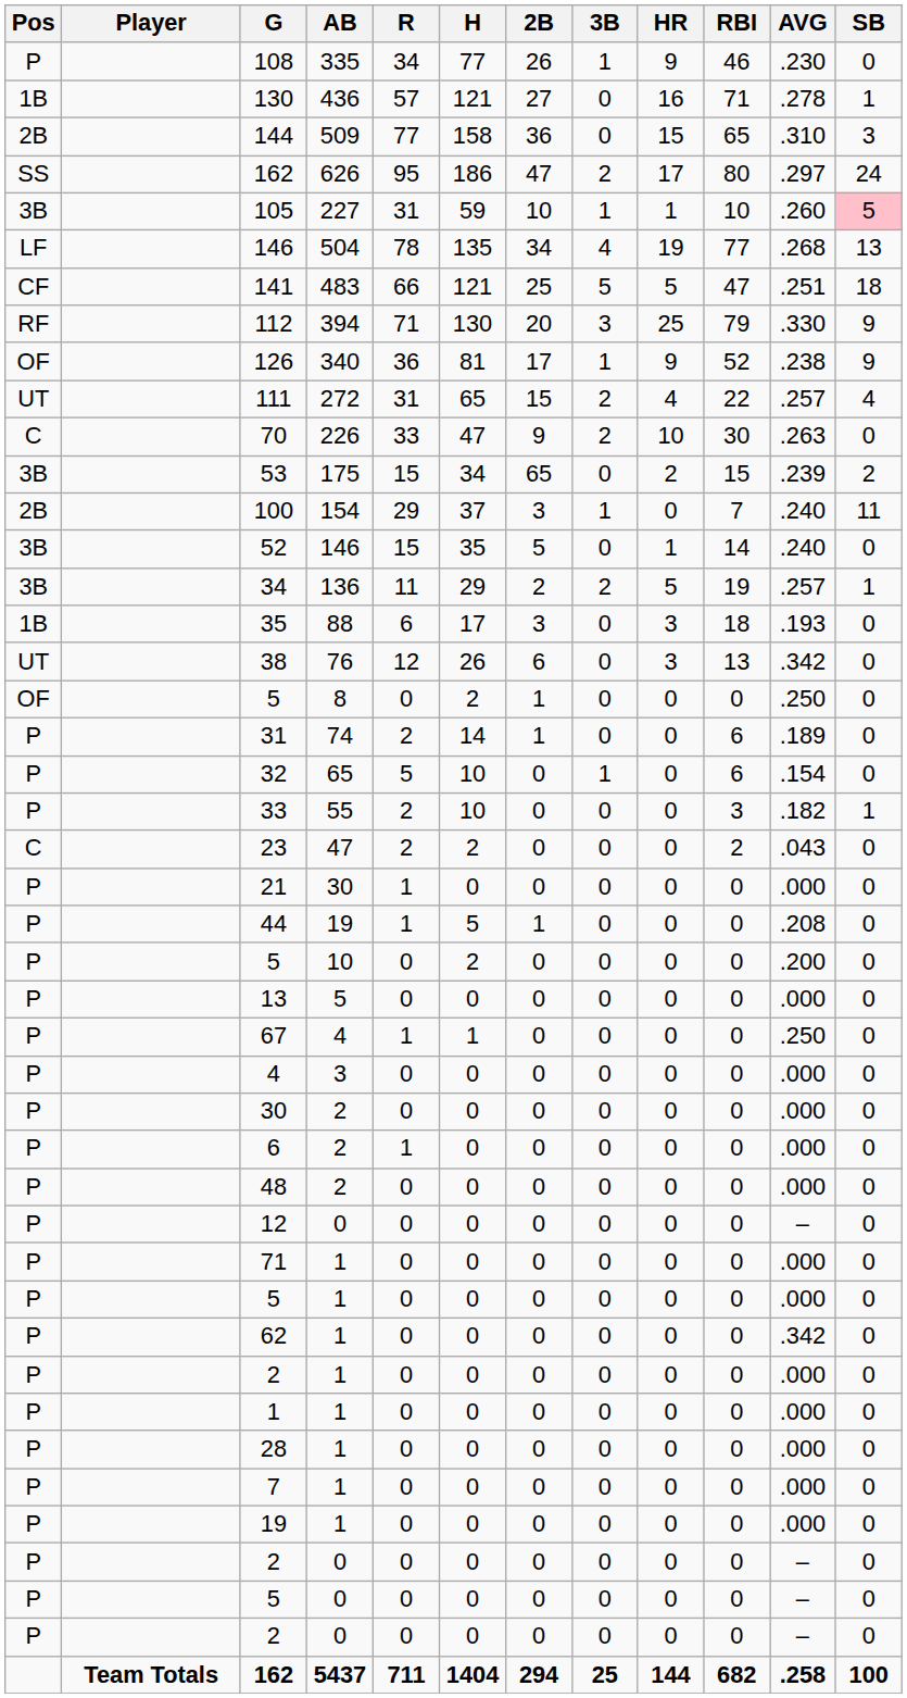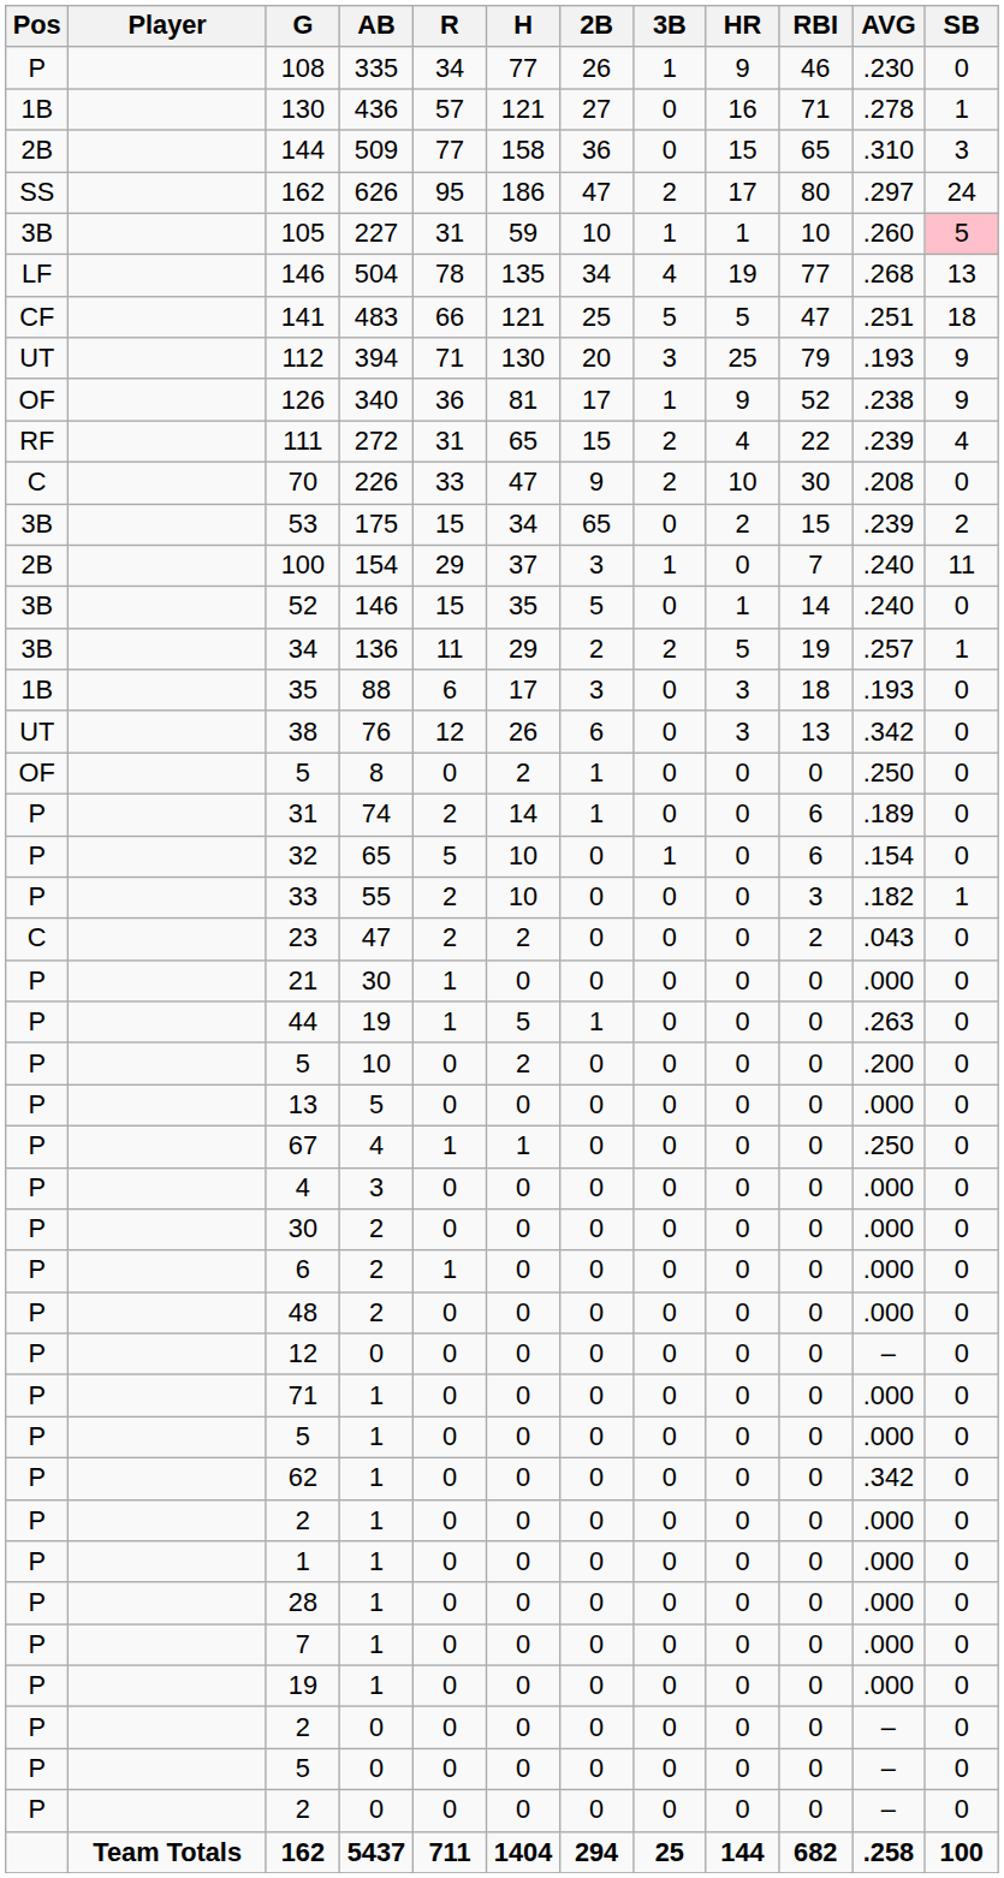112 | Pos: RF -> UT
112 | AVG: .330 -> .193
111 | Pos: UT -> RF
111 | AVG: .257 -> .239
70 | AVG: .263 -> .208
44 | AVG: .208 -> .263
